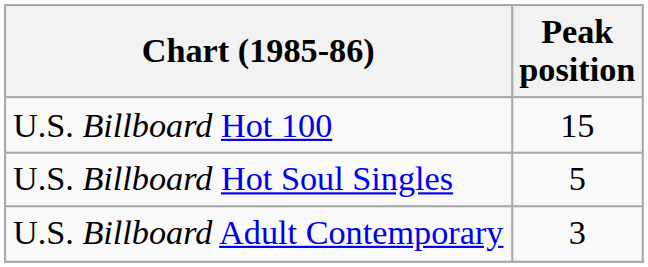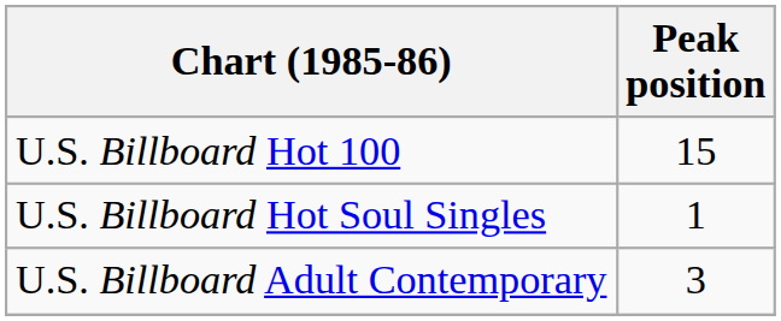U.S. Billboard Hot Soul Singles | Peak position: 5 -> 1
